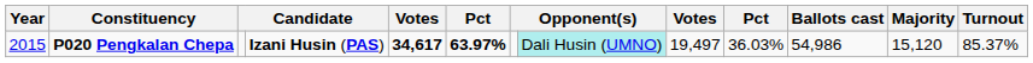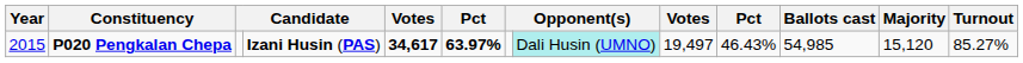P020 Pengkalan Chepa | column 10: 36.03% -> 46.43%
P020 Pengkalan Chepa | Ballots cast: 54,986 -> 54,985
P020 Pengkalan Chepa | Turnout: 85.37% -> 85.27%
